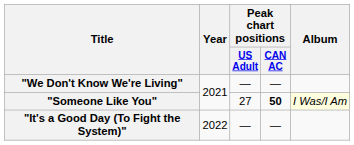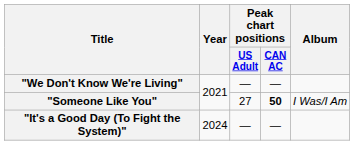"Someone Like You" | Album: lightyellow background -> no background
"It's a Good Day (To Fight the System)" | Year: 2022 -> 2024
